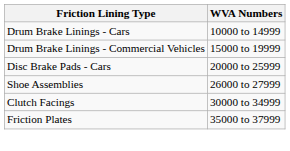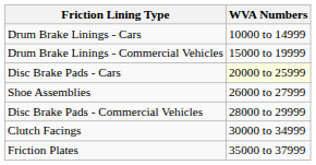Disc Brake Pads - Cars | WVA Numbers: no background -> lightyellow background
+ row: Disc Brake Pads - Commercial Vehicles | 28000 to 29999
